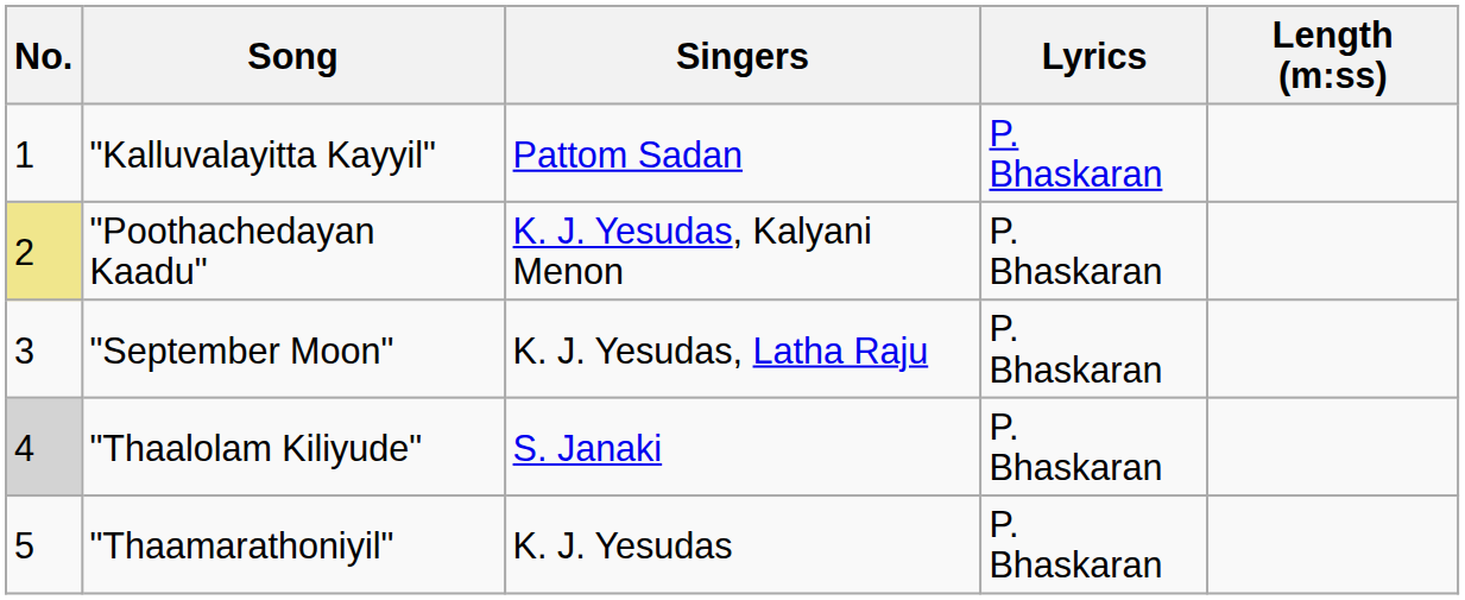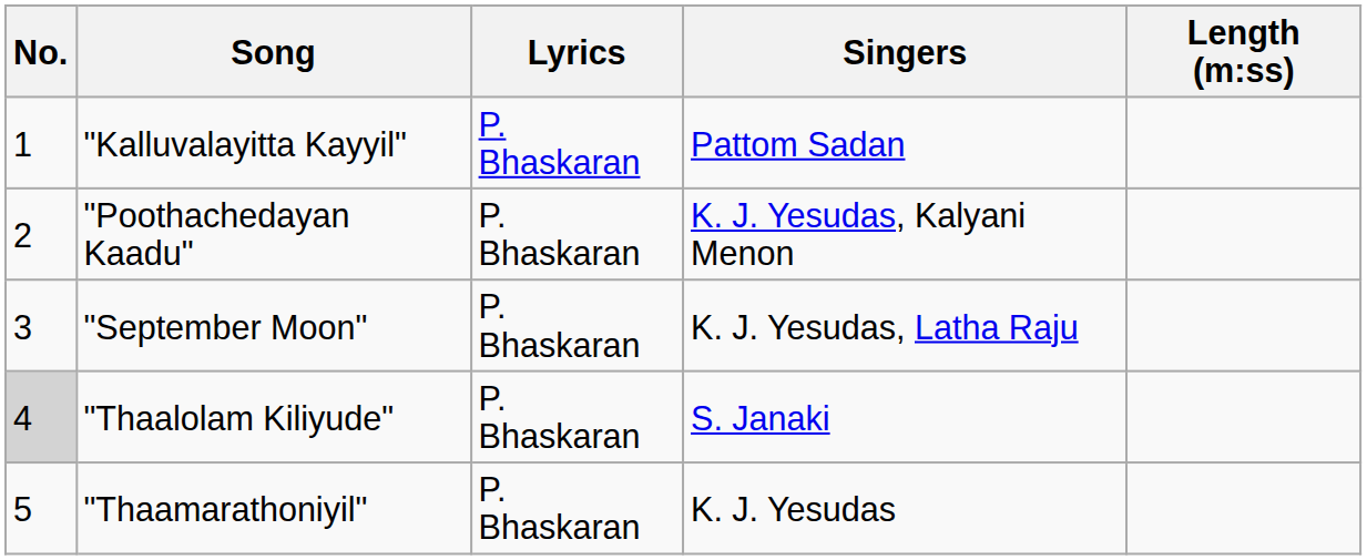columns swapped: Singers <-> Lyrics
"Poothachedayan Kaadu" | No.: khaki background -> no background
